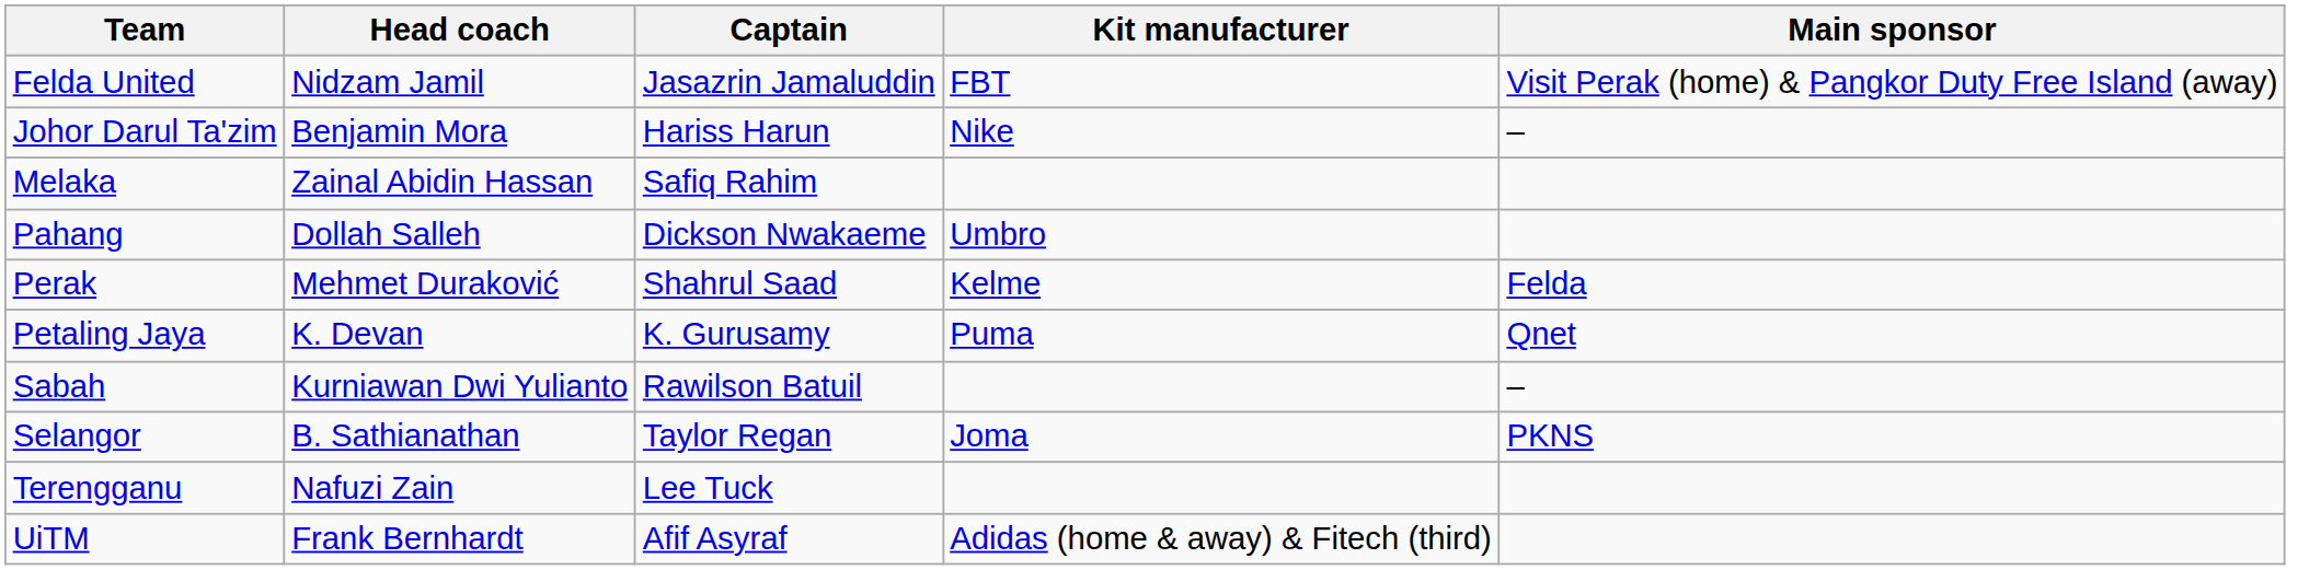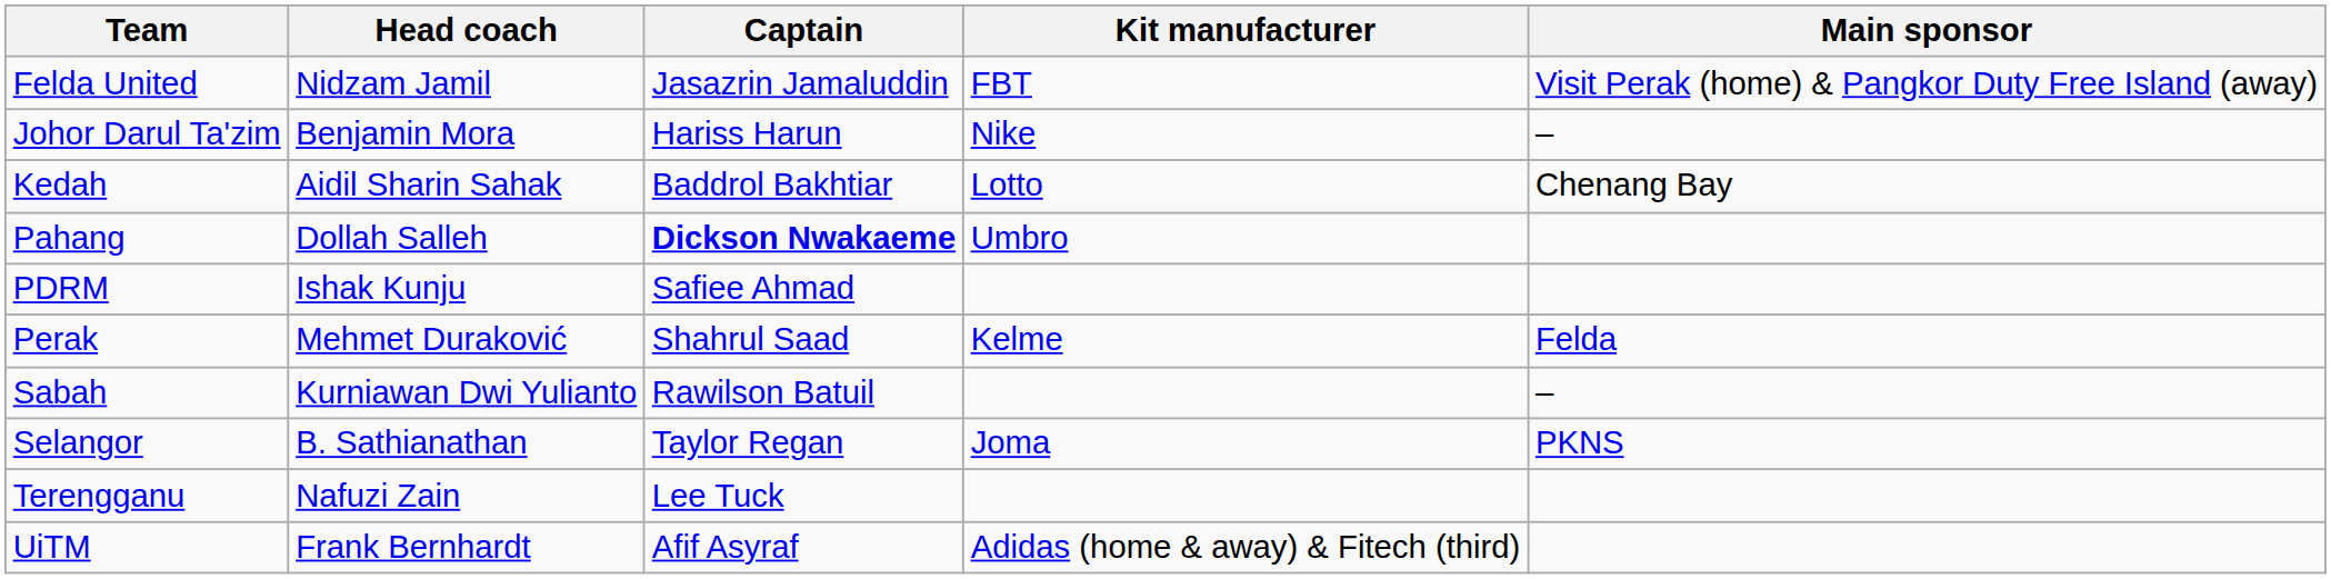+ row: Kedah | Aidil Sharin Sahak | Baddrol Bakhtiar | Lotto | Chenang Bay
- row: Melaka | Zainal Abidin Hassan | Safiq Rahim
Pahang | Captain: normal -> bold
+ row: PDRM | Ishak Kunju | Safiee Ahmad
- row: Petaling Jaya | K. Devan | K. Gurusamy | Puma | Qnet
